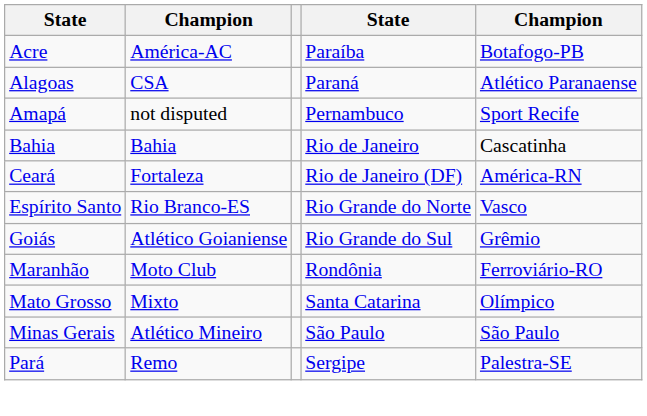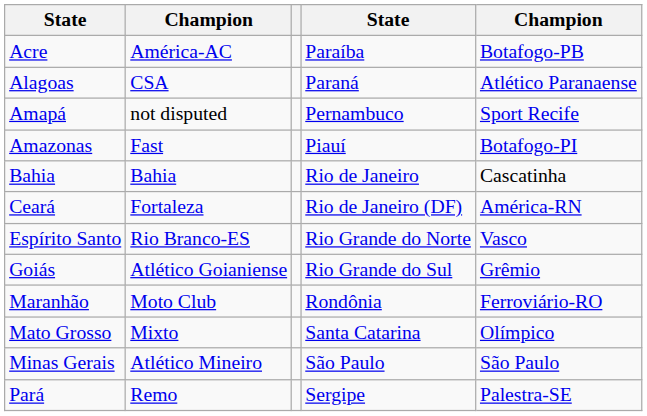+ row: Amazonas | Fast | Piauí | Botafogo-PI
